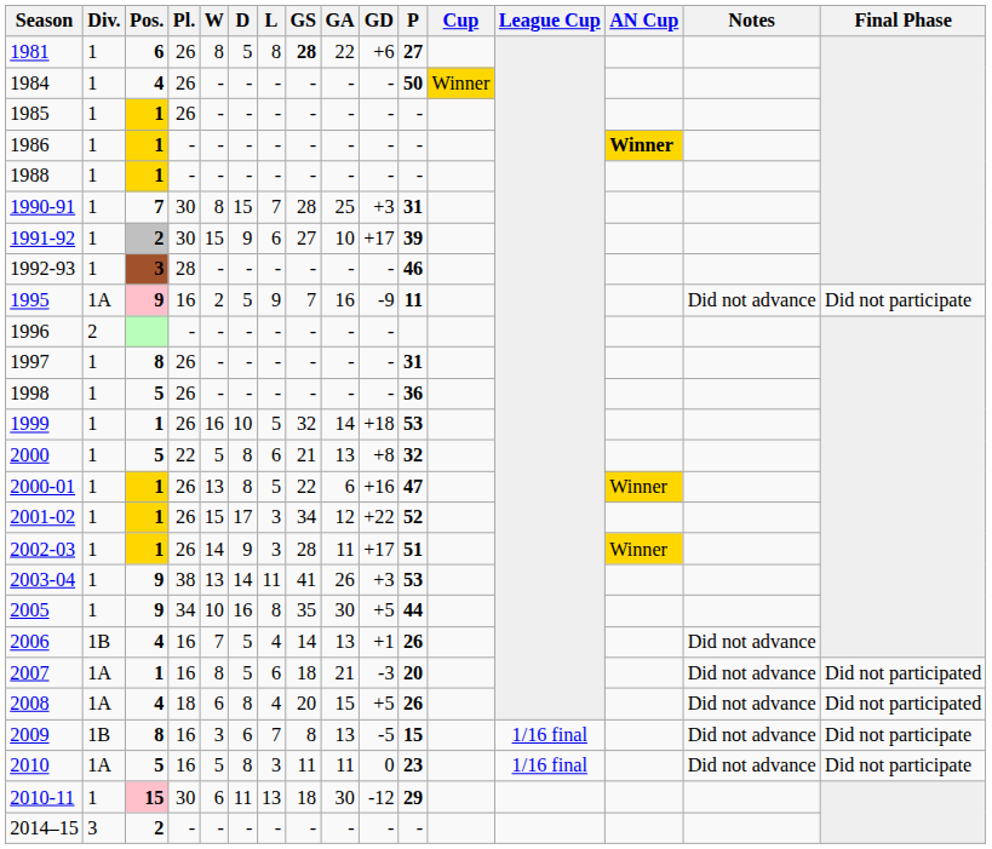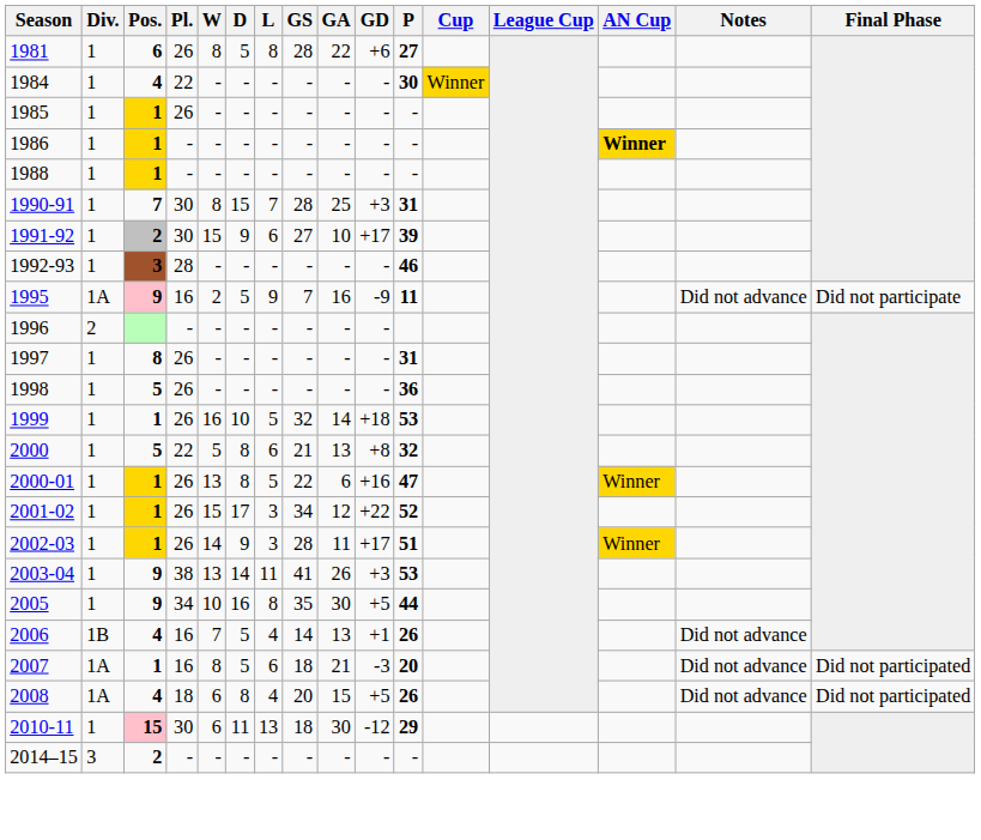1981 | GS: bold -> normal
1984 | Pl.: 26 -> 22
1984 | P: 50 -> 30
- row: 2009 | 1B | 8 | 16 | 3 | 6 | 7 | 8 | 13 | -5 | 15 | 1/16 final | Did not advance | Did not participate
- row: 2010 | 1A | 5 | 16 | 5 | 8 | 3 | 11 | 11 | 0 | 23 | 1/16 final | Did not advance | Did not participate
